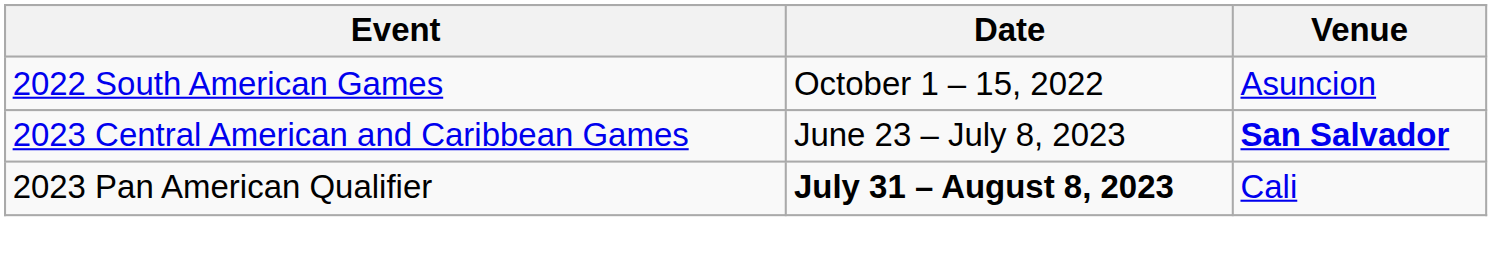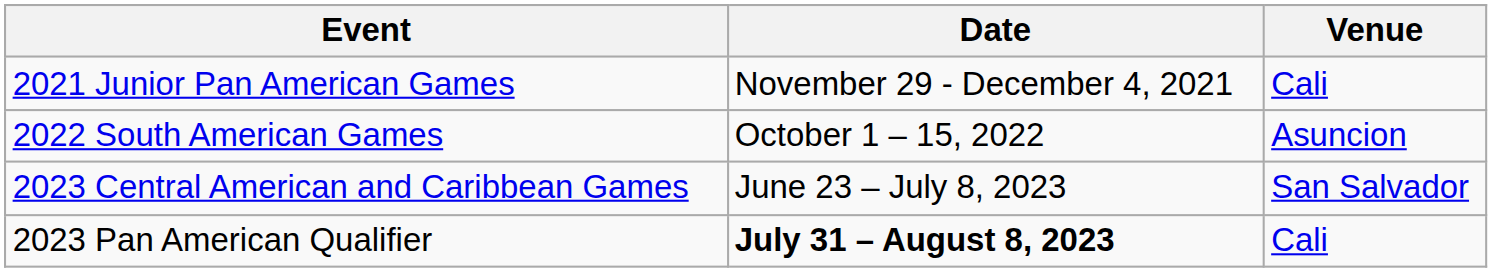+ row: 2021 Junior Pan American Games | November 29 - December 4, 2021 | Cali
2023 Central American and Caribbean Games | Venue: bold -> normal
